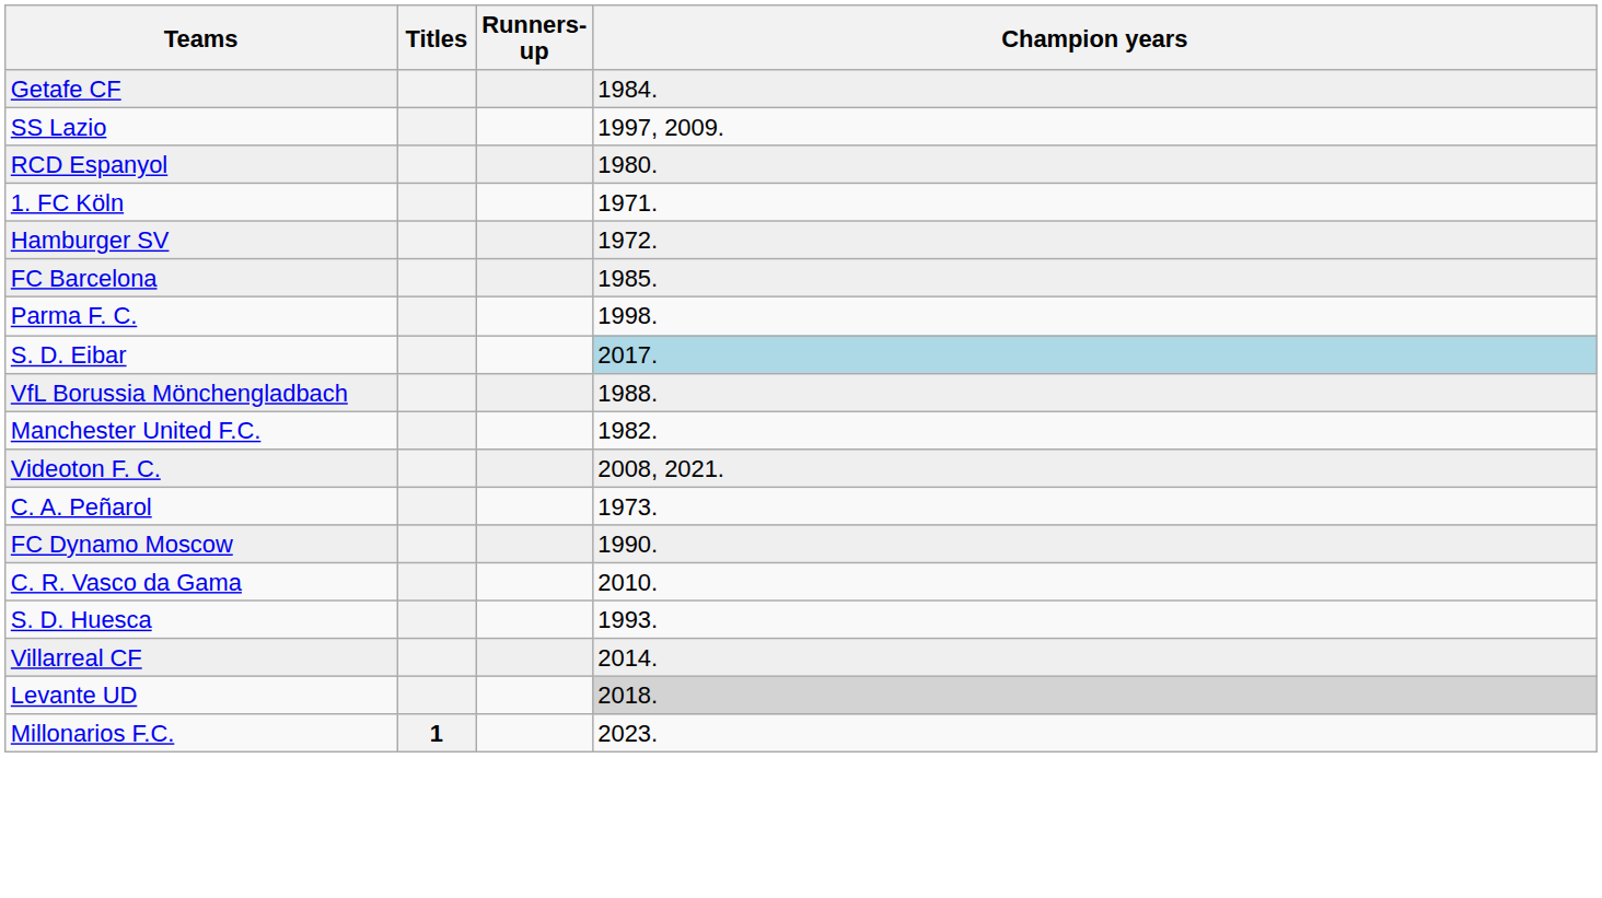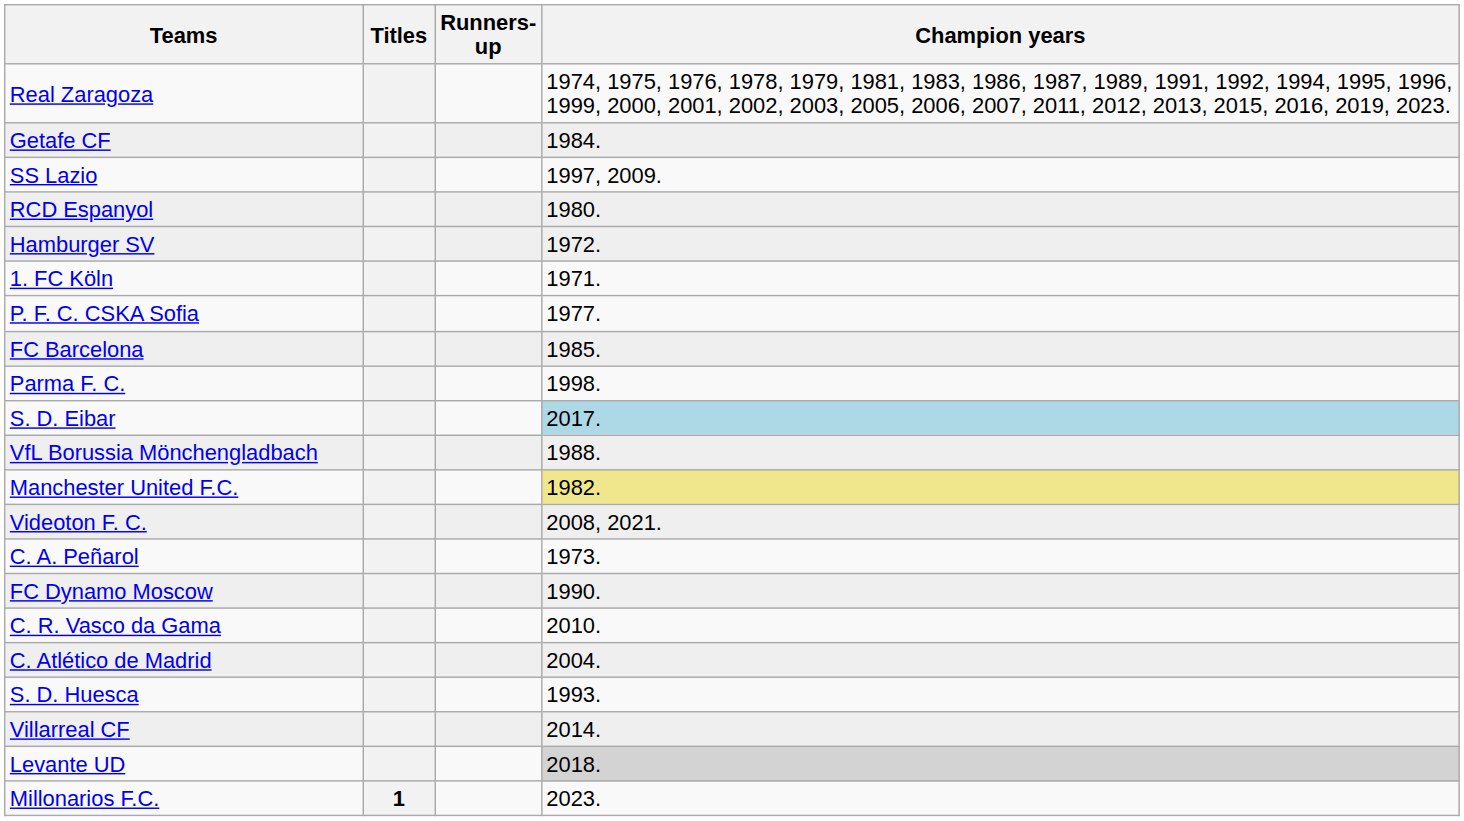+ row: Real Zaragoza | 1974, 1975, 1976, 1978, 1979, 1981, 1983, 1986, 1987, 1989, 1991, 1992, 1994, 1995, 1996, 1999, 2000, 2001, 2002, 2003, 2005, 2006, 2007, 2011, 2012, 2013, 2015, 2016, 2019, 2023.
rows swapped: 1. FC Köln <-> Hamburger SV
+ row: P. F. C. CSKA Sofia | 1977.
Manchester United F.C. | Champion years: no background -> khaki background
+ row: C. Atlético de Madrid | 2004.
